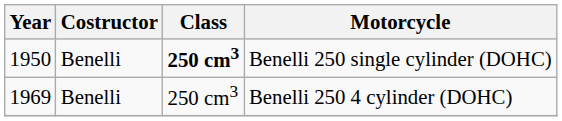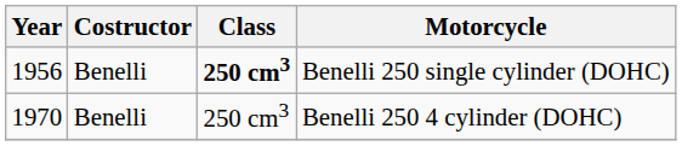Benelli 250 single cylinder (DOHC) | Year: 1950 -> 1956
Benelli 250 4 cylinder (DOHC) | Year: 1969 -> 1970
